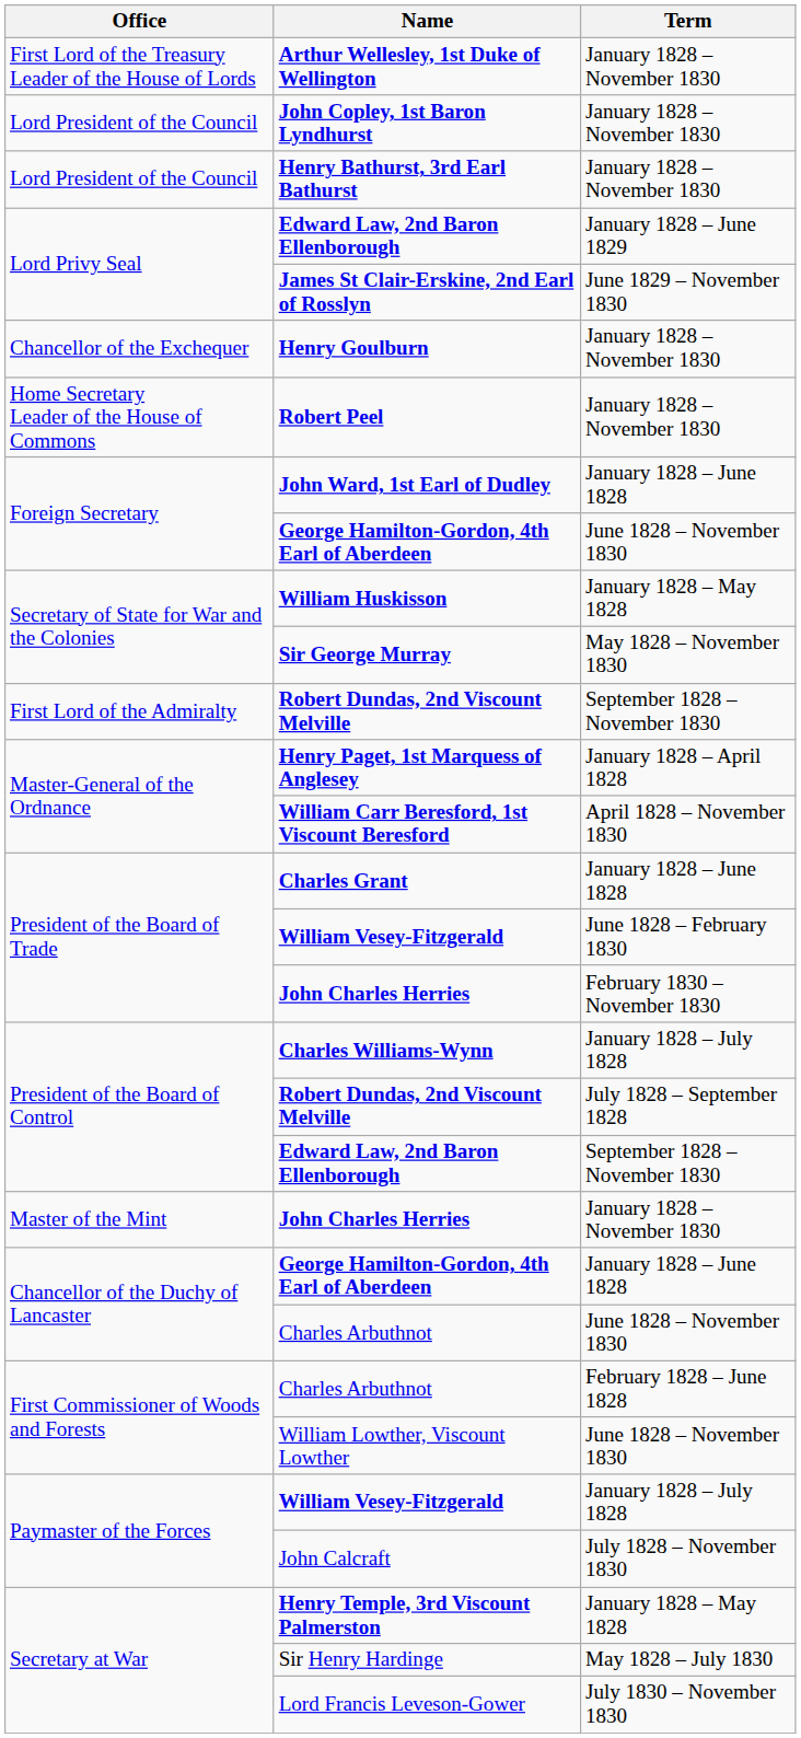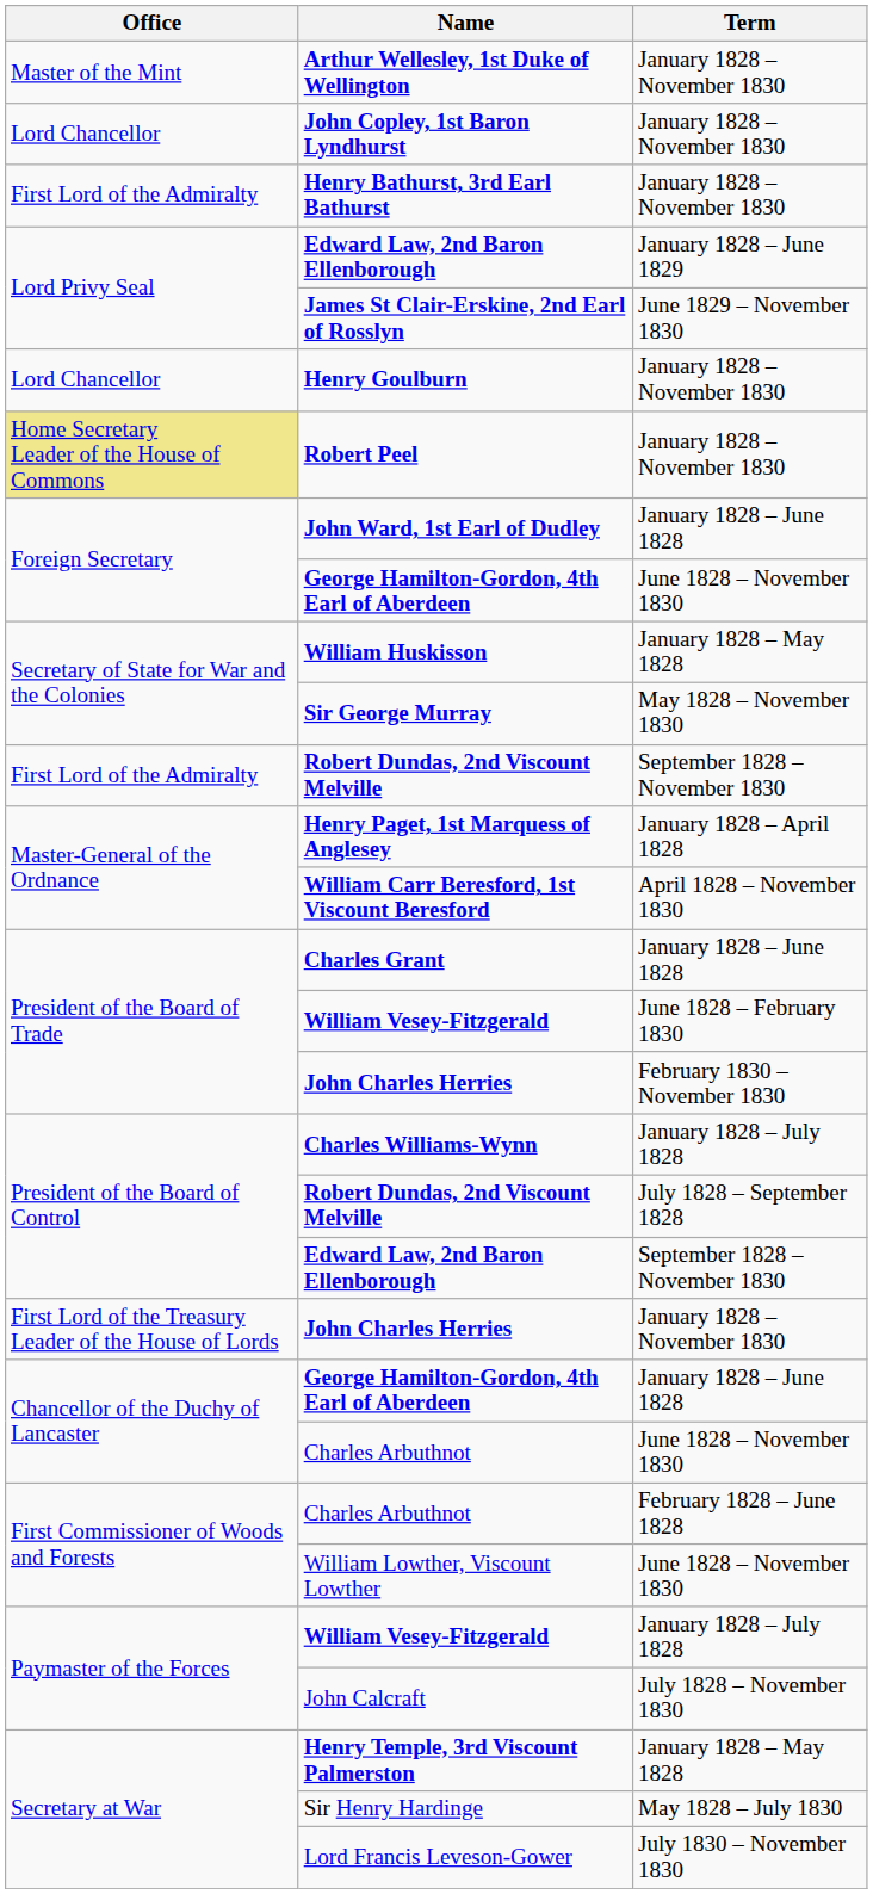Arthur Wellesley, 1st Duke of Wellington | Office: First Lord of the Treasury Leader of the House of Lords -> Master of the Mint
John Copley, 1st Baron Lyndhurst | Office: Lord President of the Council -> Lord Chancellor
Henry Bathurst, 3rd Earl Bathurst | Office: Lord President of the Council -> First Lord of the Admiralty
Henry Goulburn | Office: Chancellor of the Exchequer -> Lord Chancellor
Robert Peel | Office: no background -> khaki background
John Charles Herries / January 1828 – November 1830 | Office: Master of the Mint -> First Lord of the Treasury Leader of the House of Lords
